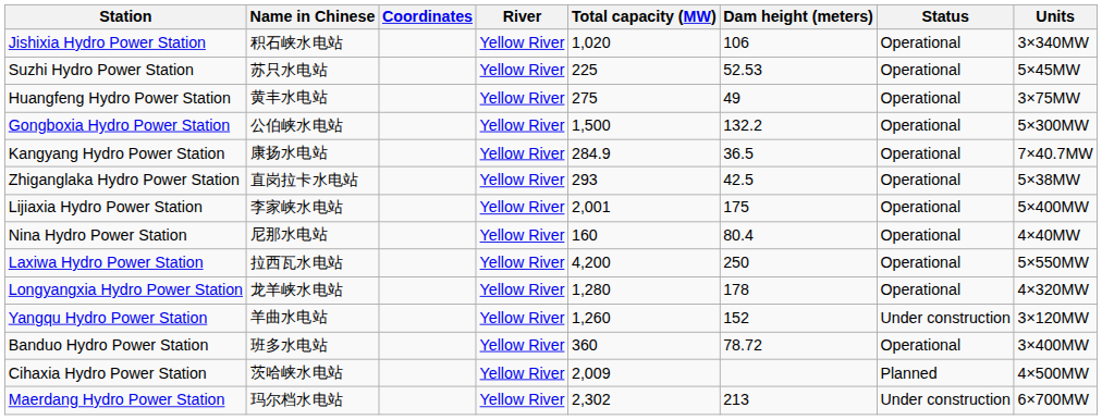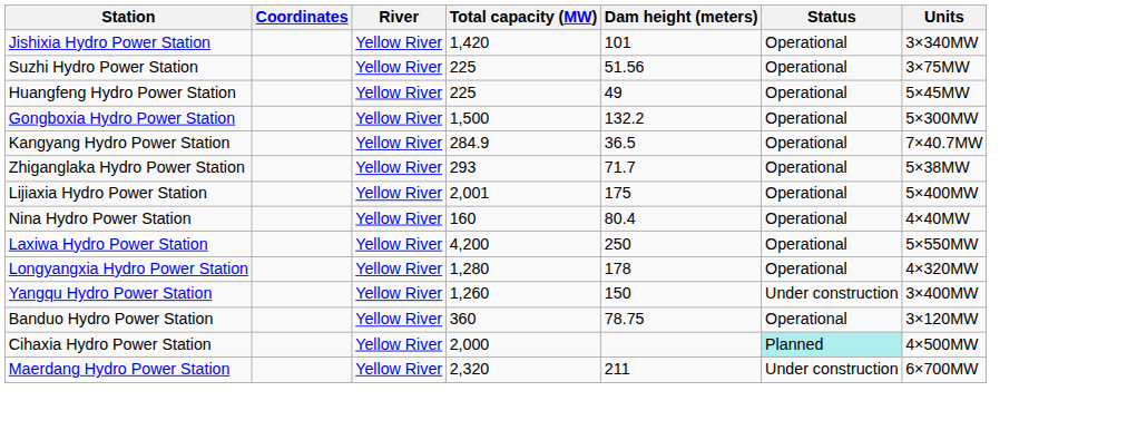- column: Name in Chinese | 积石峡水电站 | 苏只水电站 | 黄丰水电站 | 公伯峡水电站 | 康扬水电站 | 直岗拉卡水电站 | 李家峡水电站 | 尼那水电站 | 拉西瓦水电站 | 龙羊峡水电站 | 羊曲水电站 | 班多水电站 | 茨哈峡水电站 | 玛尔档水电站
Jishixia Hydro Power Station | Total capacity (MW): 1,020 -> 1,420
Jishixia Hydro Power Station | Dam height (meters): 106 -> 101
Suzhi Hydro Power Station | Dam height (meters): 52.53 -> 51.56
Suzhi Hydro Power Station | Units: 5×45MW -> 3×75MW
Huangfeng Hydro Power Station | Total capacity (MW): 275 -> 225
Huangfeng Hydro Power Station | Units: 3×75MW -> 5×45MW
Zhiganglaka Hydro Power Station | Dam height (meters): 42.5 -> 71.7
Yangqu Hydro Power Station | Dam height (meters): 152 -> 150
Yangqu Hydro Power Station | Units: 3×120MW -> 3×400MW
Banduo Hydro Power Station | Dam height (meters): 78.72 -> 78.75
Banduo Hydro Power Station | Units: 3×400MW -> 3×120MW
Cihaxia Hydro Power Station | Total capacity (MW): 2,009 -> 2,000
Cihaxia Hydro Power Station | Status: no background -> paleturquoise background
Maerdang Hydro Power Station | Total capacity (MW): 2,302 -> 2,320
Maerdang Hydro Power Station | Dam height (meters): 213 -> 211
